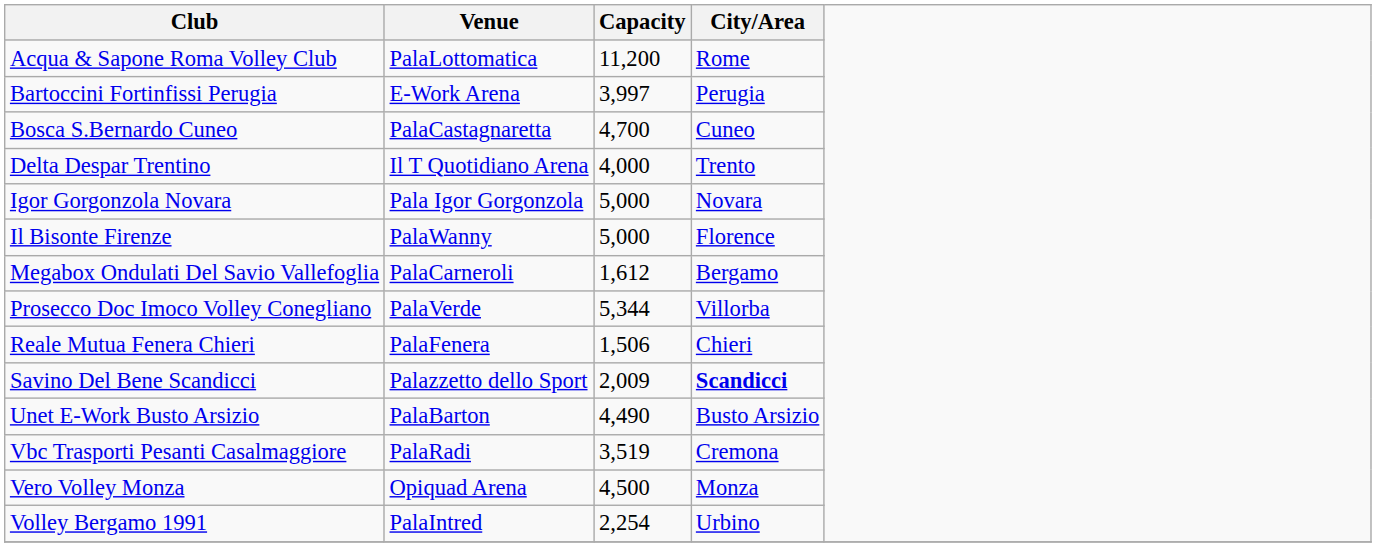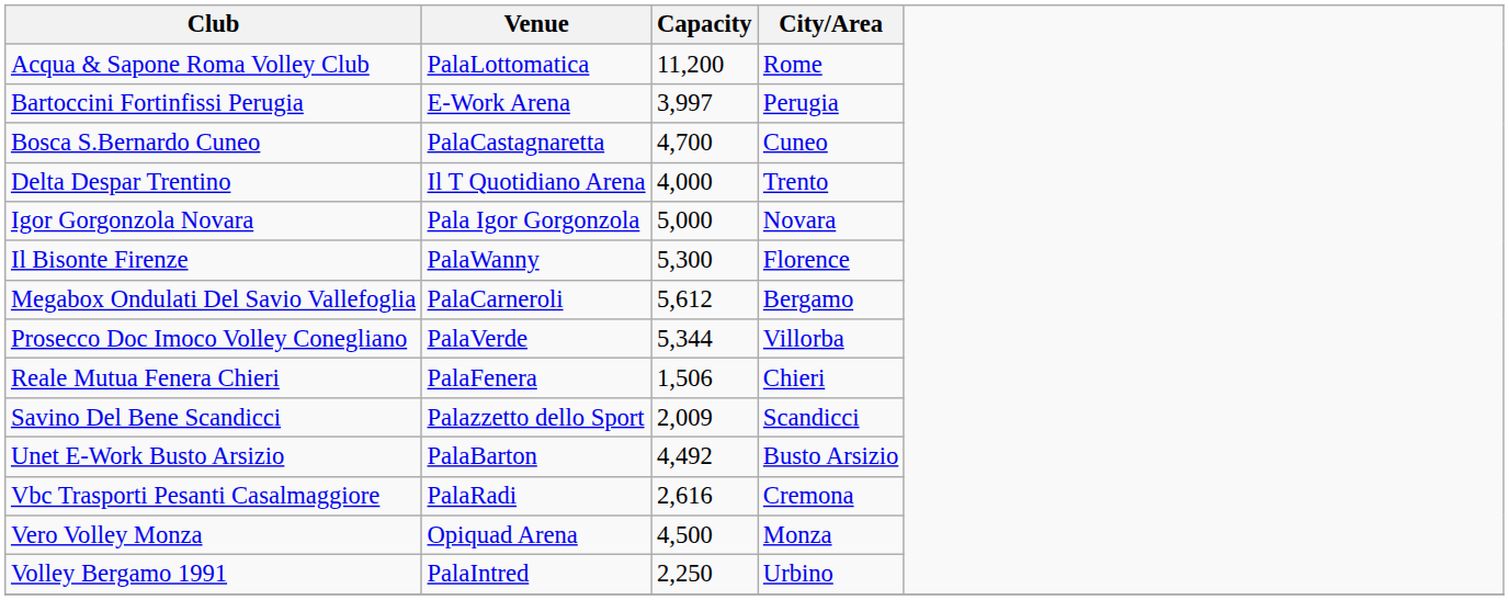Il Bisonte Firenze | Capacity: 5,000 -> 5,300
Megabox Ondulati Del Savio Vallefoglia | Capacity: 1,612 -> 5,612
Savino Del Bene Scandicci | City/Area: bold -> normal
Unet E-Work Busto Arsizio | Capacity: 4,490 -> 4,492
Vbc Trasporti Pesanti Casalmaggiore | Capacity: 3,519 -> 2,616
Volley Bergamo 1991 | Capacity: 2,254 -> 2,250
